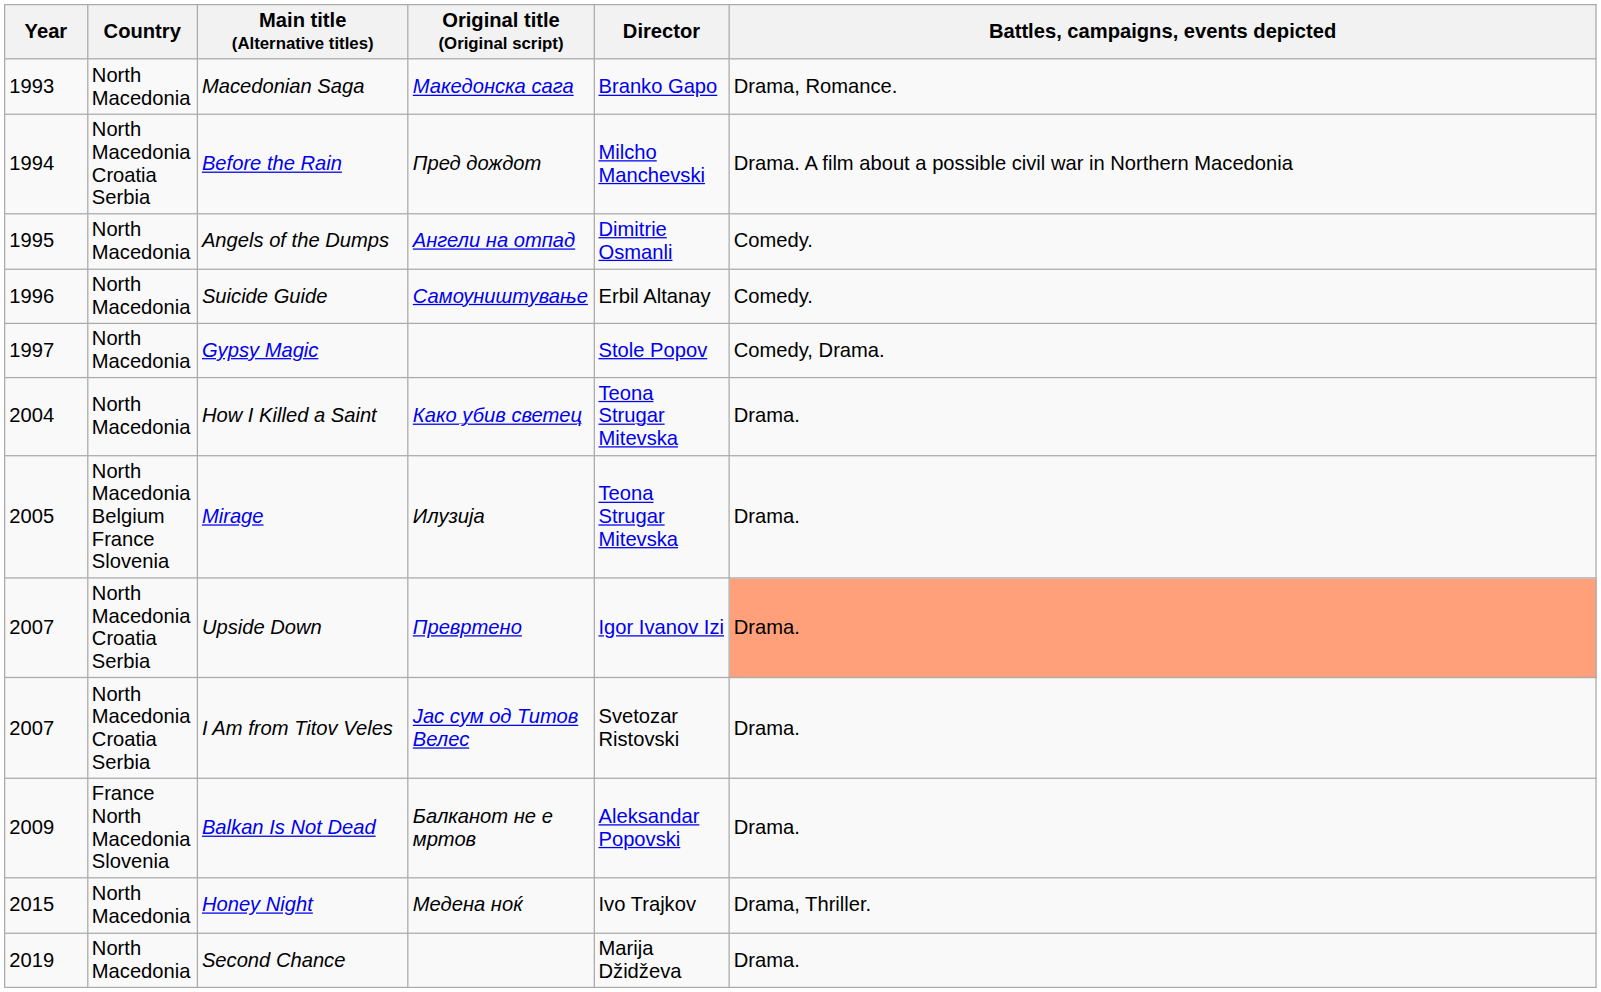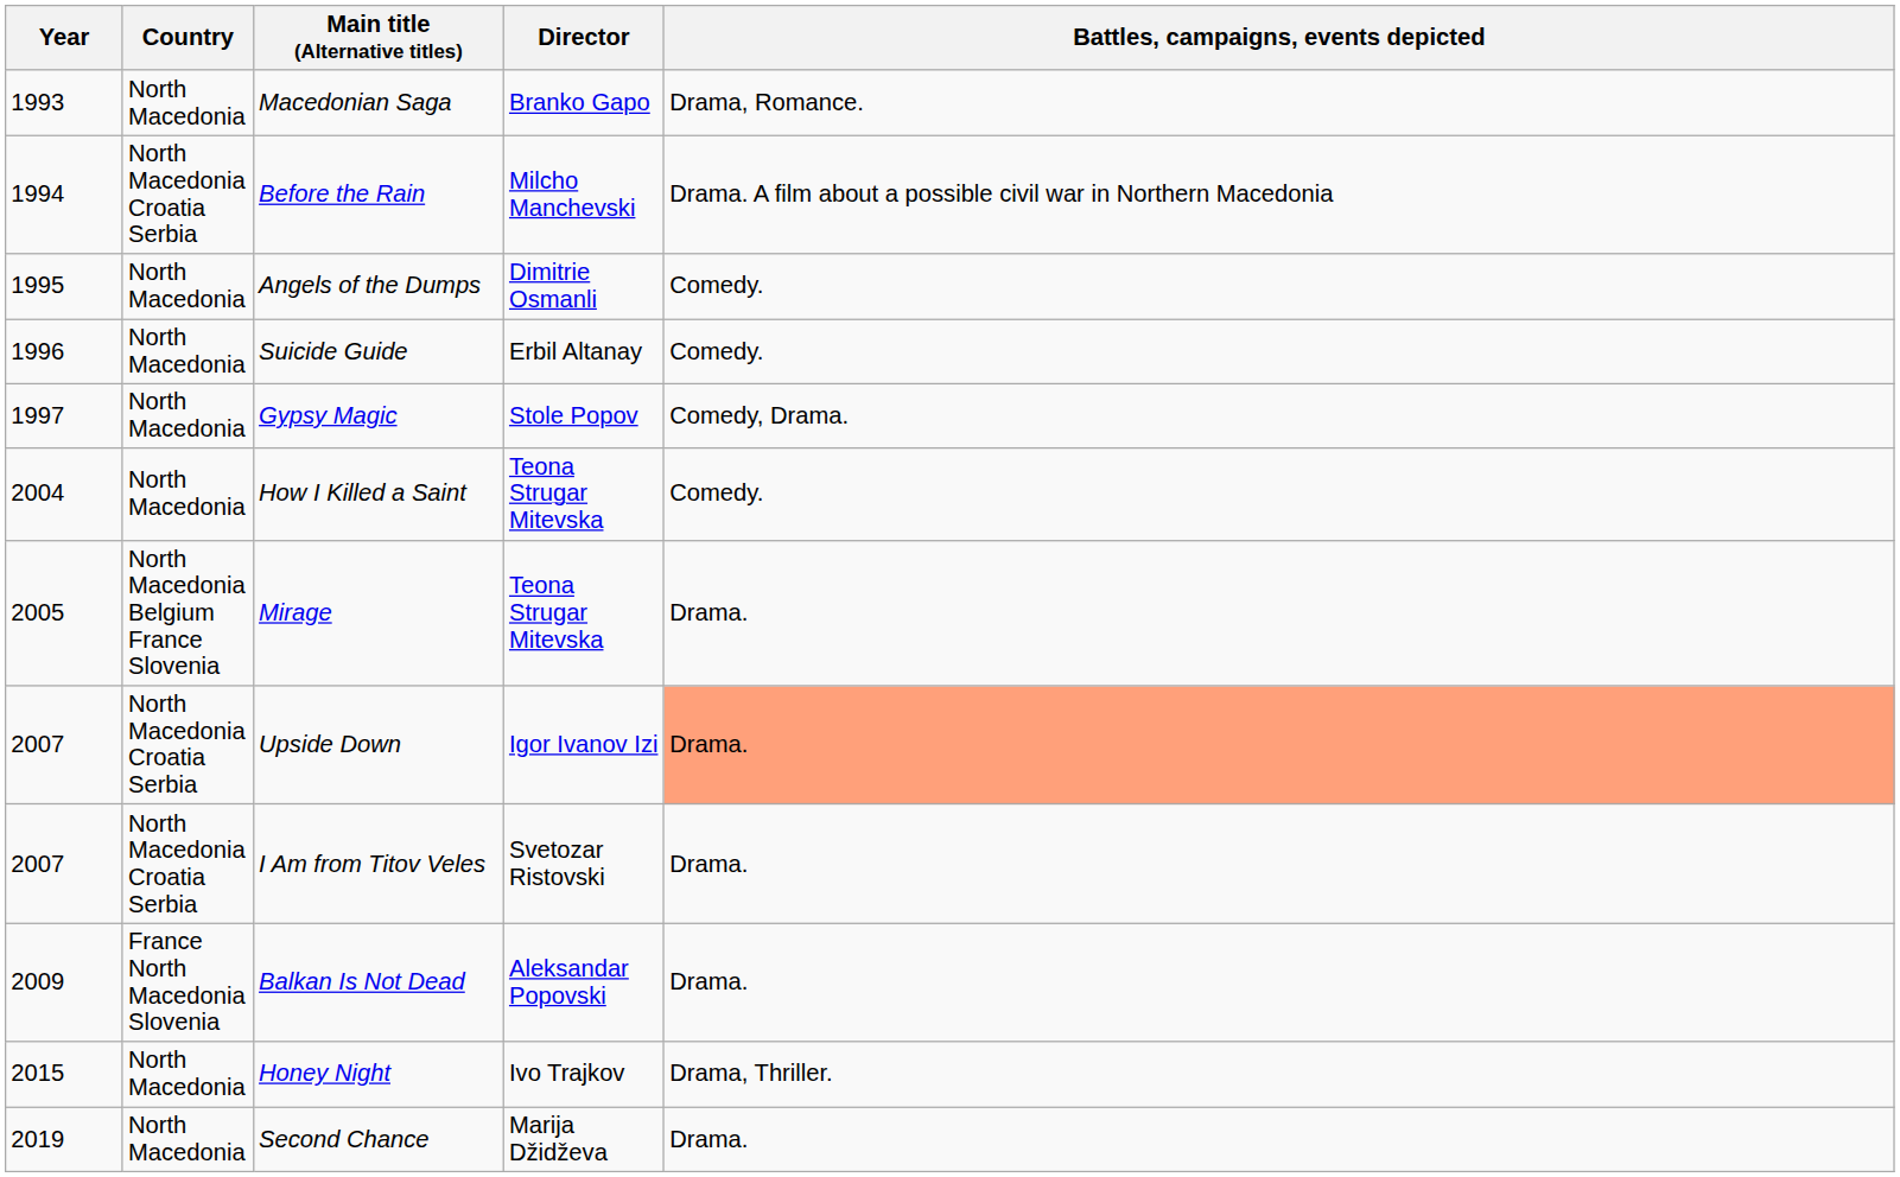- column: Original title (Original script) | Македонска сага | Пред дождот | Ангели на отпад | Самоуништување | Како убив светец | Илузија | Превртено | Јас сум од Титов Велес | Балканот не е мртов | Медена ноќ
How I Killed a Saint | Battles, campaigns, events depicted: Drama. -> Comedy.
